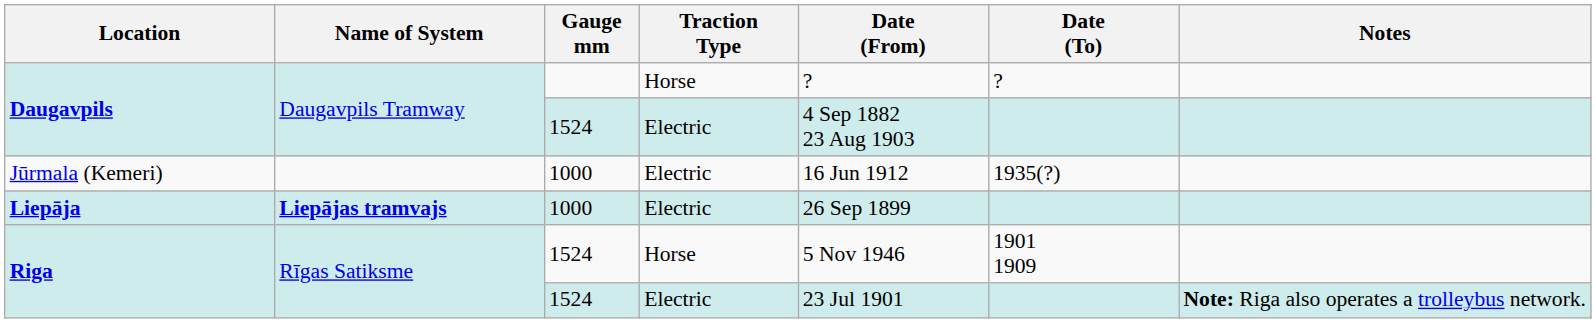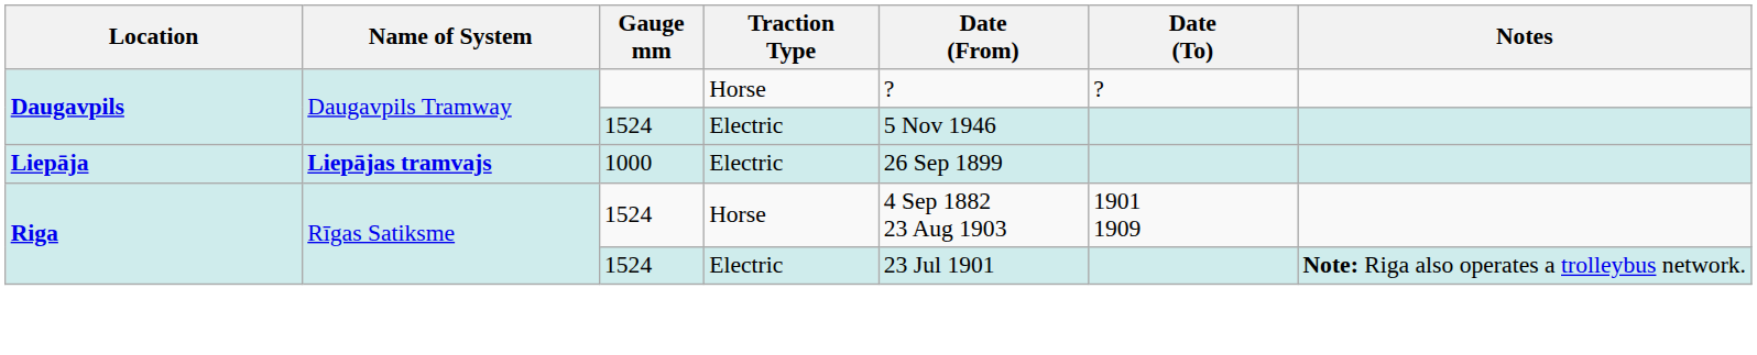Daugavpils / Electric | Date (From): 4 Sep 1882 23 Aug 1903 -> 5 Nov 1946
- row: Jūrmala (Kemeri) | 1000 | Electric | 16 Jun 1912 | 1935(?)
Riga / Horse | Date (From): 5 Nov 1946 -> 4 Sep 1882 23 Aug 1903
